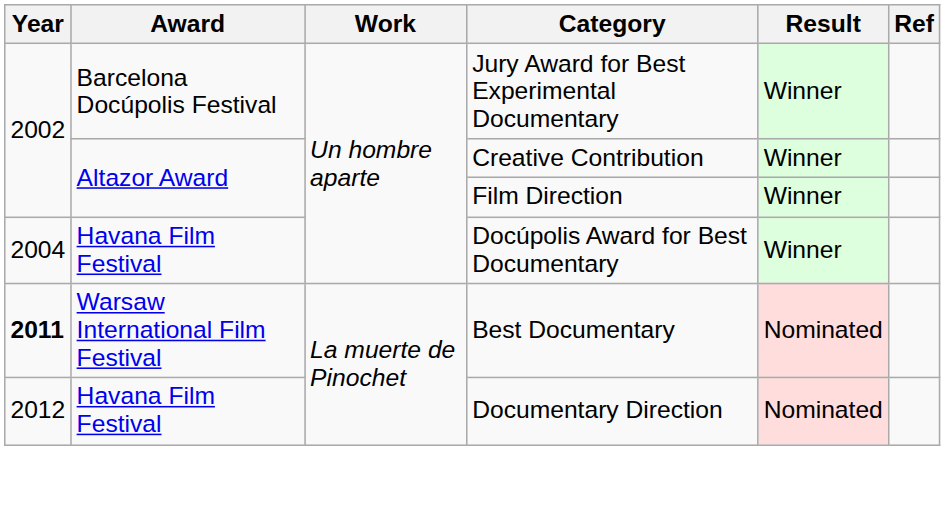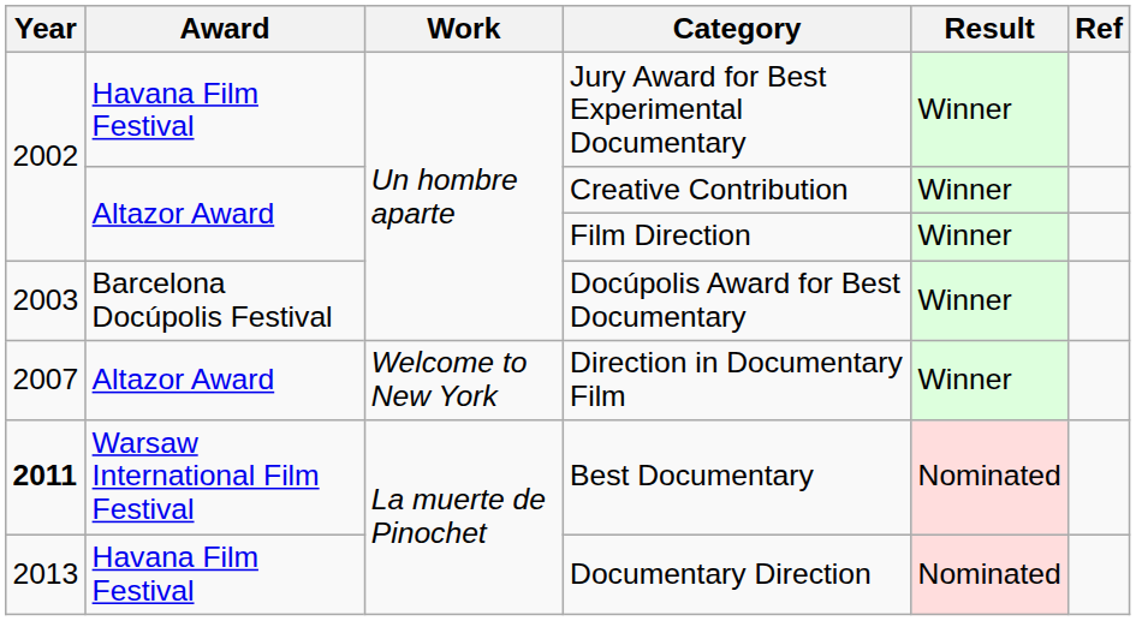Jury Award for Best Experimental Documentary | Award: Barcelona Docúpolis Festival -> Havana Film Festival
Docúpolis Award for Best Documentary | Year: 2004 -> 2003
Docúpolis Award for Best Documentary | Award: Havana Film Festival -> Barcelona Docúpolis Festival
+ row: 2007 | Altazor Award | Welcome to New York | Direction in Documentary Film | Winner
Documentary Direction | Year: 2012 -> 2013
